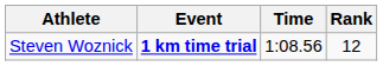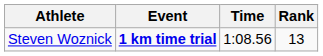Steven Woznick | Rank: 12 -> 13
